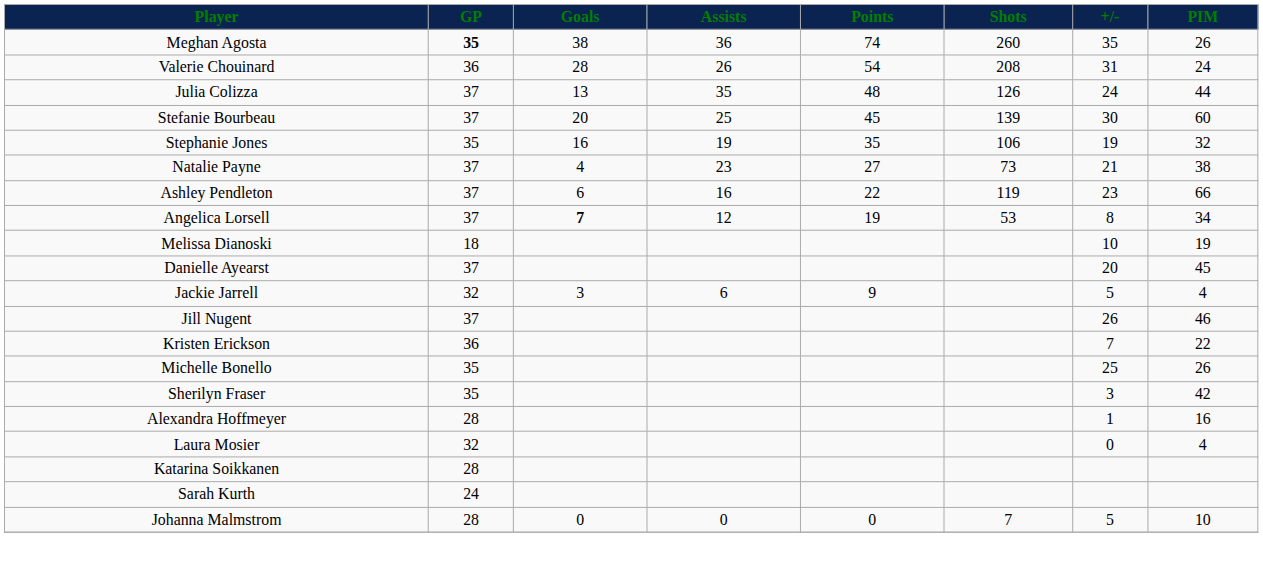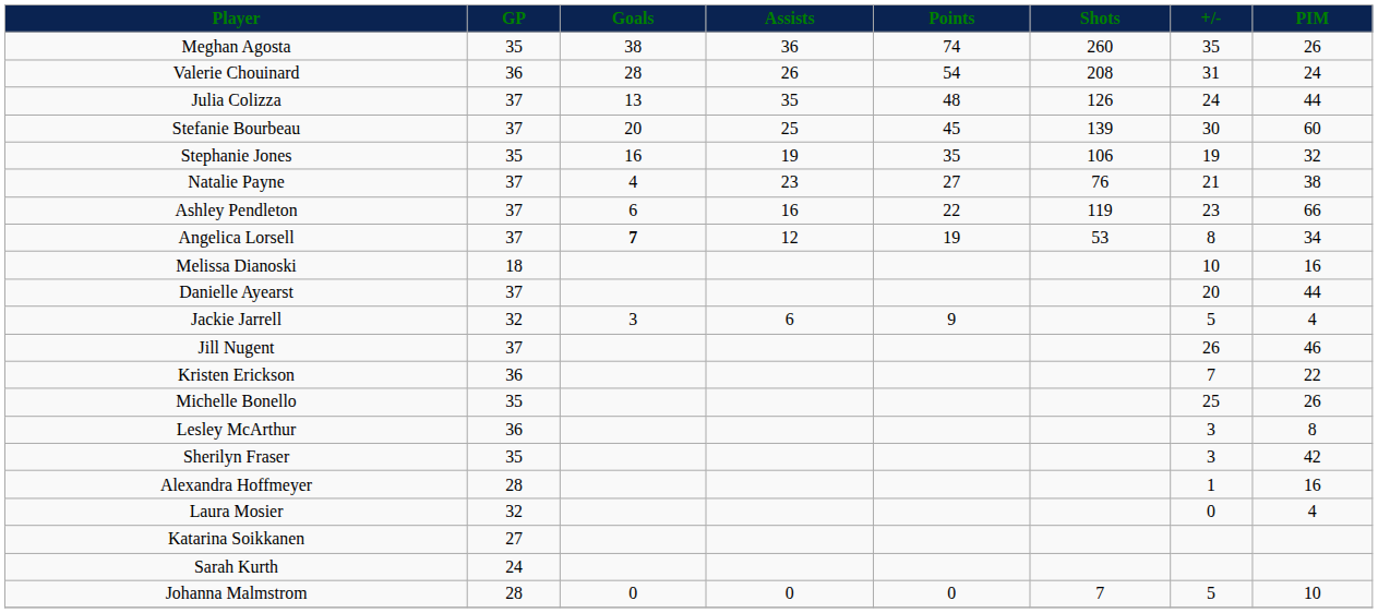Meghan Agosta | GP: bold -> normal
Natalie Payne | Shots: 73 -> 76
Melissa Dianoski | PIM: 19 -> 16
Danielle Ayearst | PIM: 45 -> 44
+ row: Lesley McArthur | 36 | 3 | 8
Katarina Soikkanen | GP: 28 -> 27
